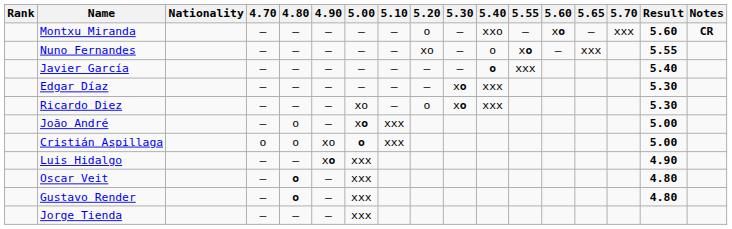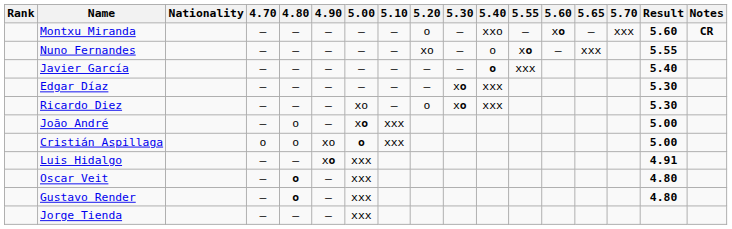Luis Hidalgo | Result: 4.90 -> 4.91
